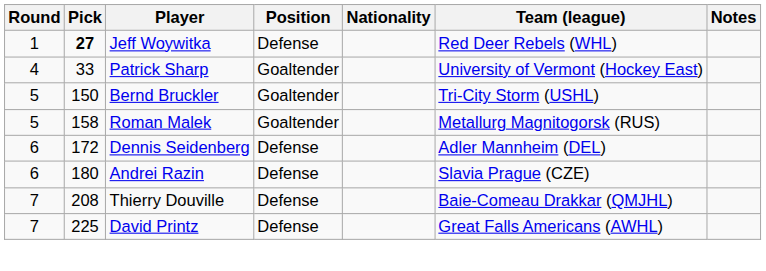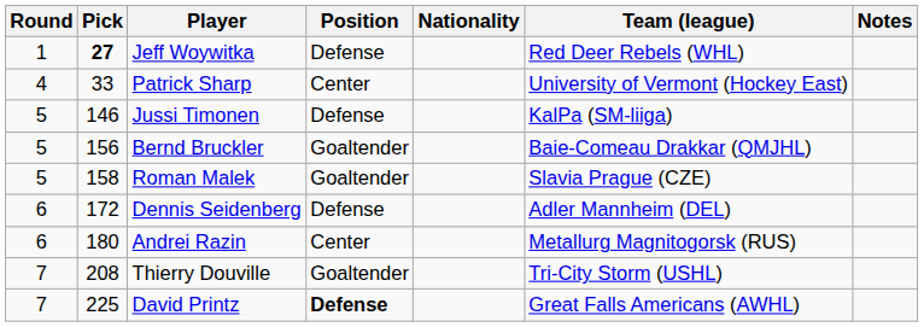Patrick Sharp | Position: Goaltender -> Center
+ row: 5 | 146 | Jussi Timonen | Defense | KalPa (SM-liiga)
Bernd Bruckler | Pick: 150 -> 156
Bernd Bruckler | Team (league): Tri-City Storm (USHL) -> Baie-Comeau Drakkar (QMJHL)
Roman Malek | Team (league): Metallurg Magnitogorsk (RUS) -> Slavia Prague (CZE)
Andrei Razin | Position: Defense -> Center
Andrei Razin | Team (league): Slavia Prague (CZE) -> Metallurg Magnitogorsk (RUS)
Thierry Douville | Position: Defense -> Goaltender
Thierry Douville | Team (league): Baie-Comeau Drakkar (QMJHL) -> Tri-City Storm (USHL)
David Printz | Position: normal -> bold
